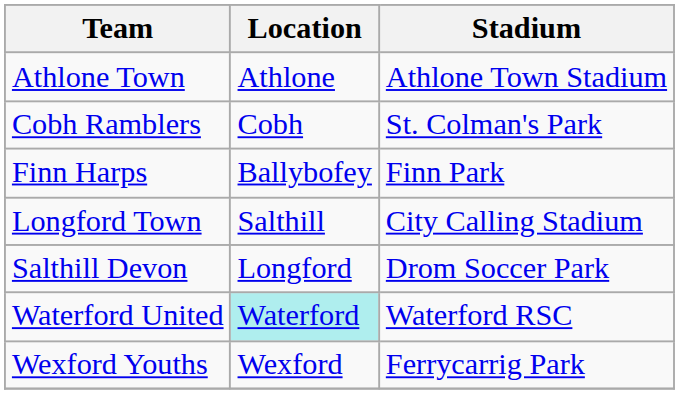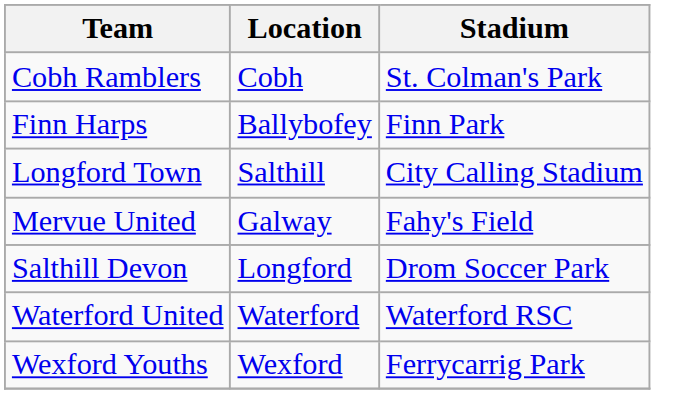- row: Athlone Town | Athlone | Athlone Town Stadium
+ row: Mervue United | Galway | Fahy's Field
Waterford United | Location: paleturquoise background -> no background
